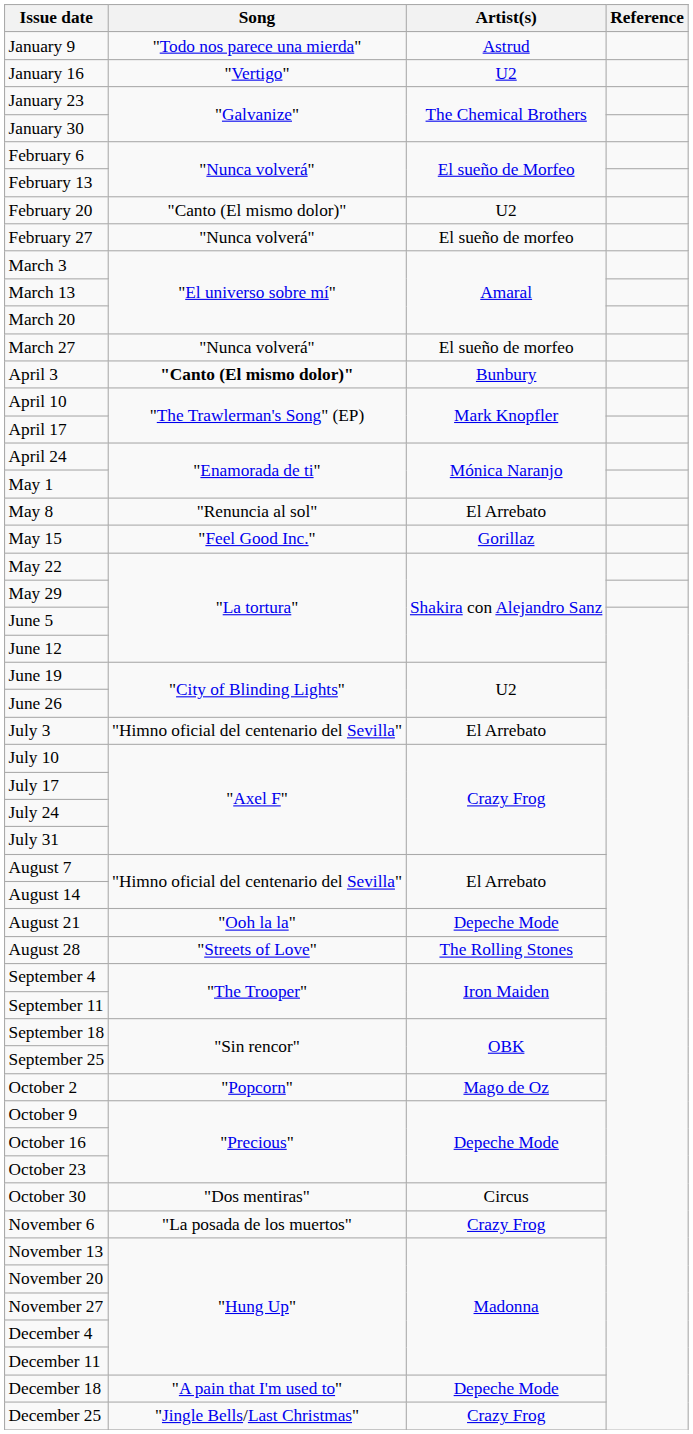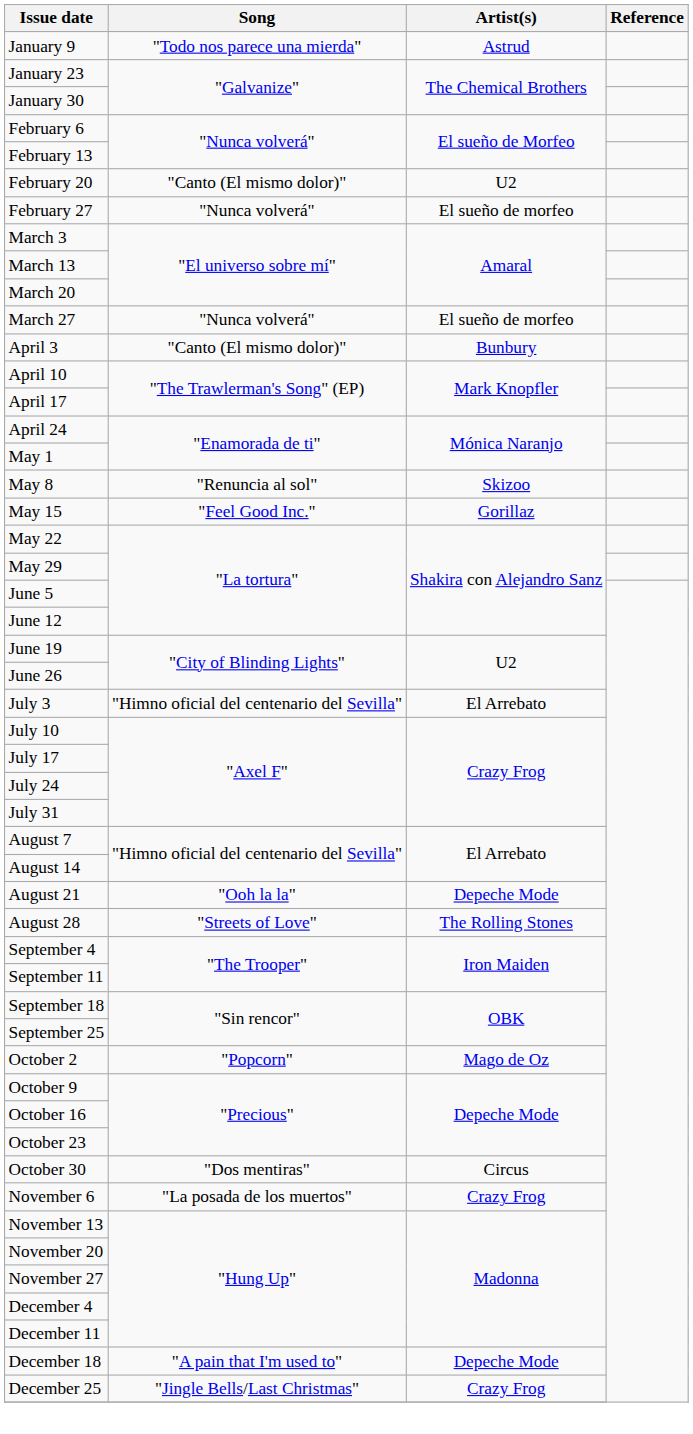- row: January 16 | "Vertigo" | U2
April 3 | Song: bold -> normal
May 8 | Artist(s): El Arrebato -> Skizoo
